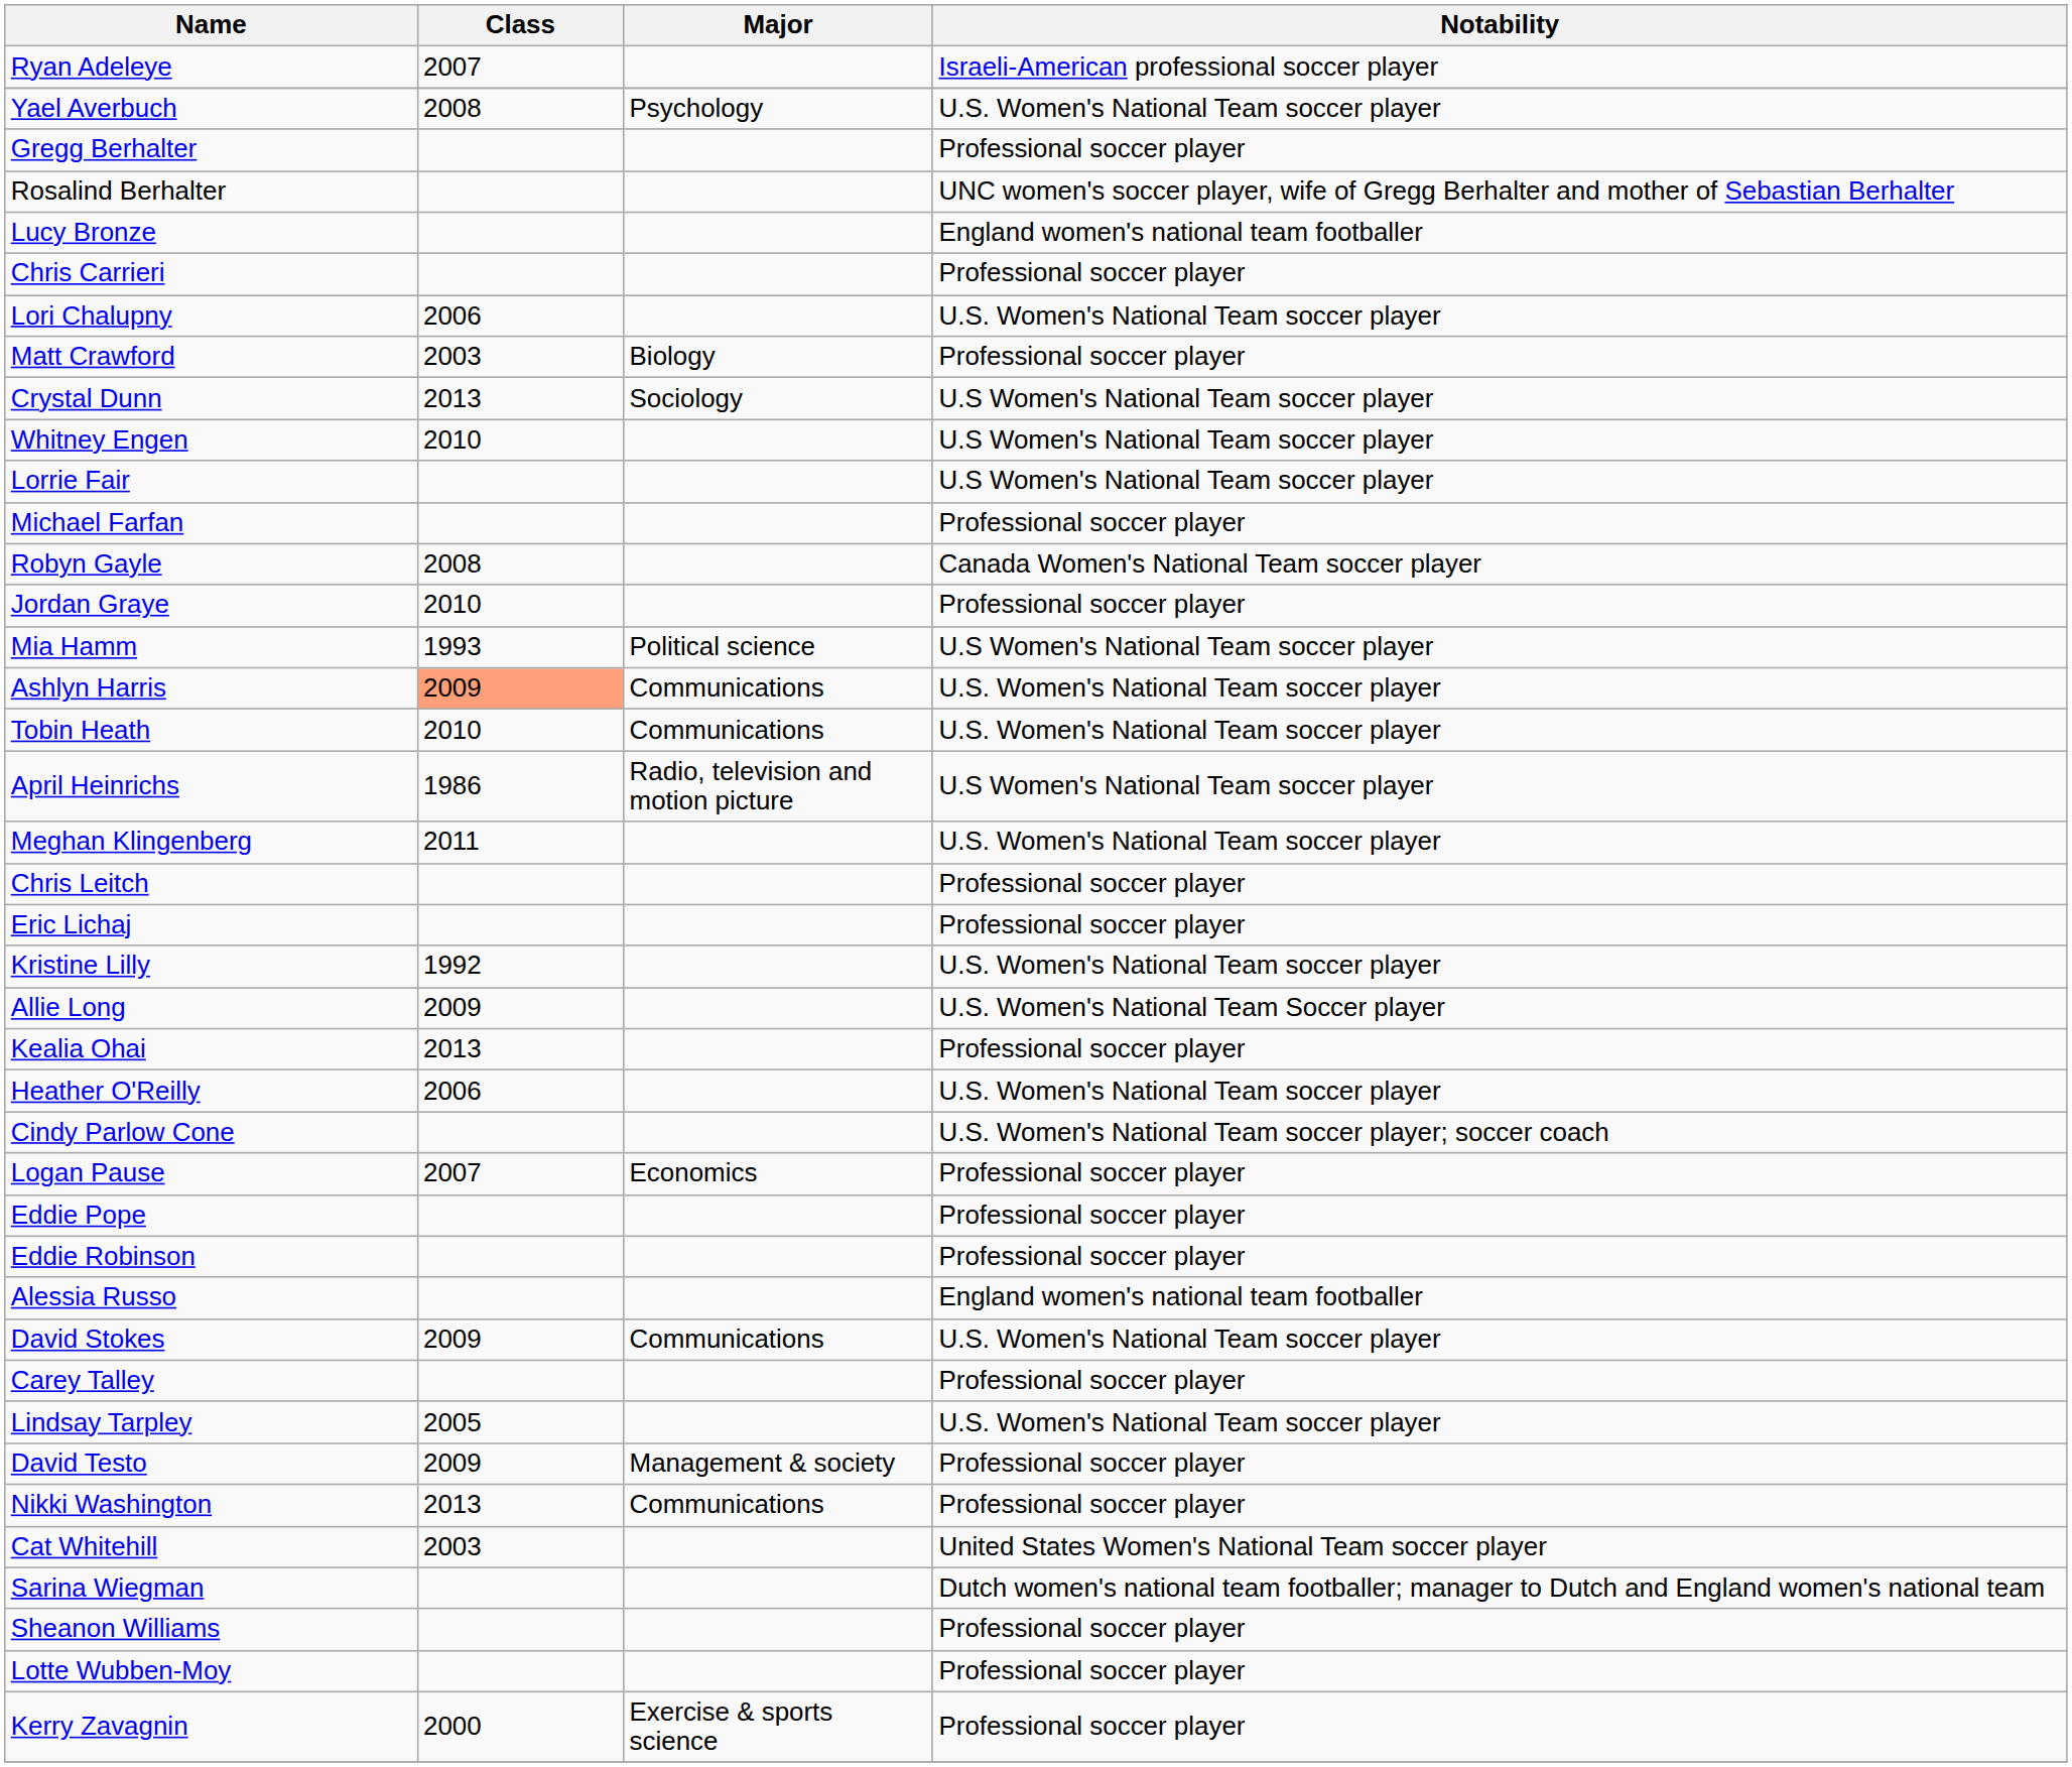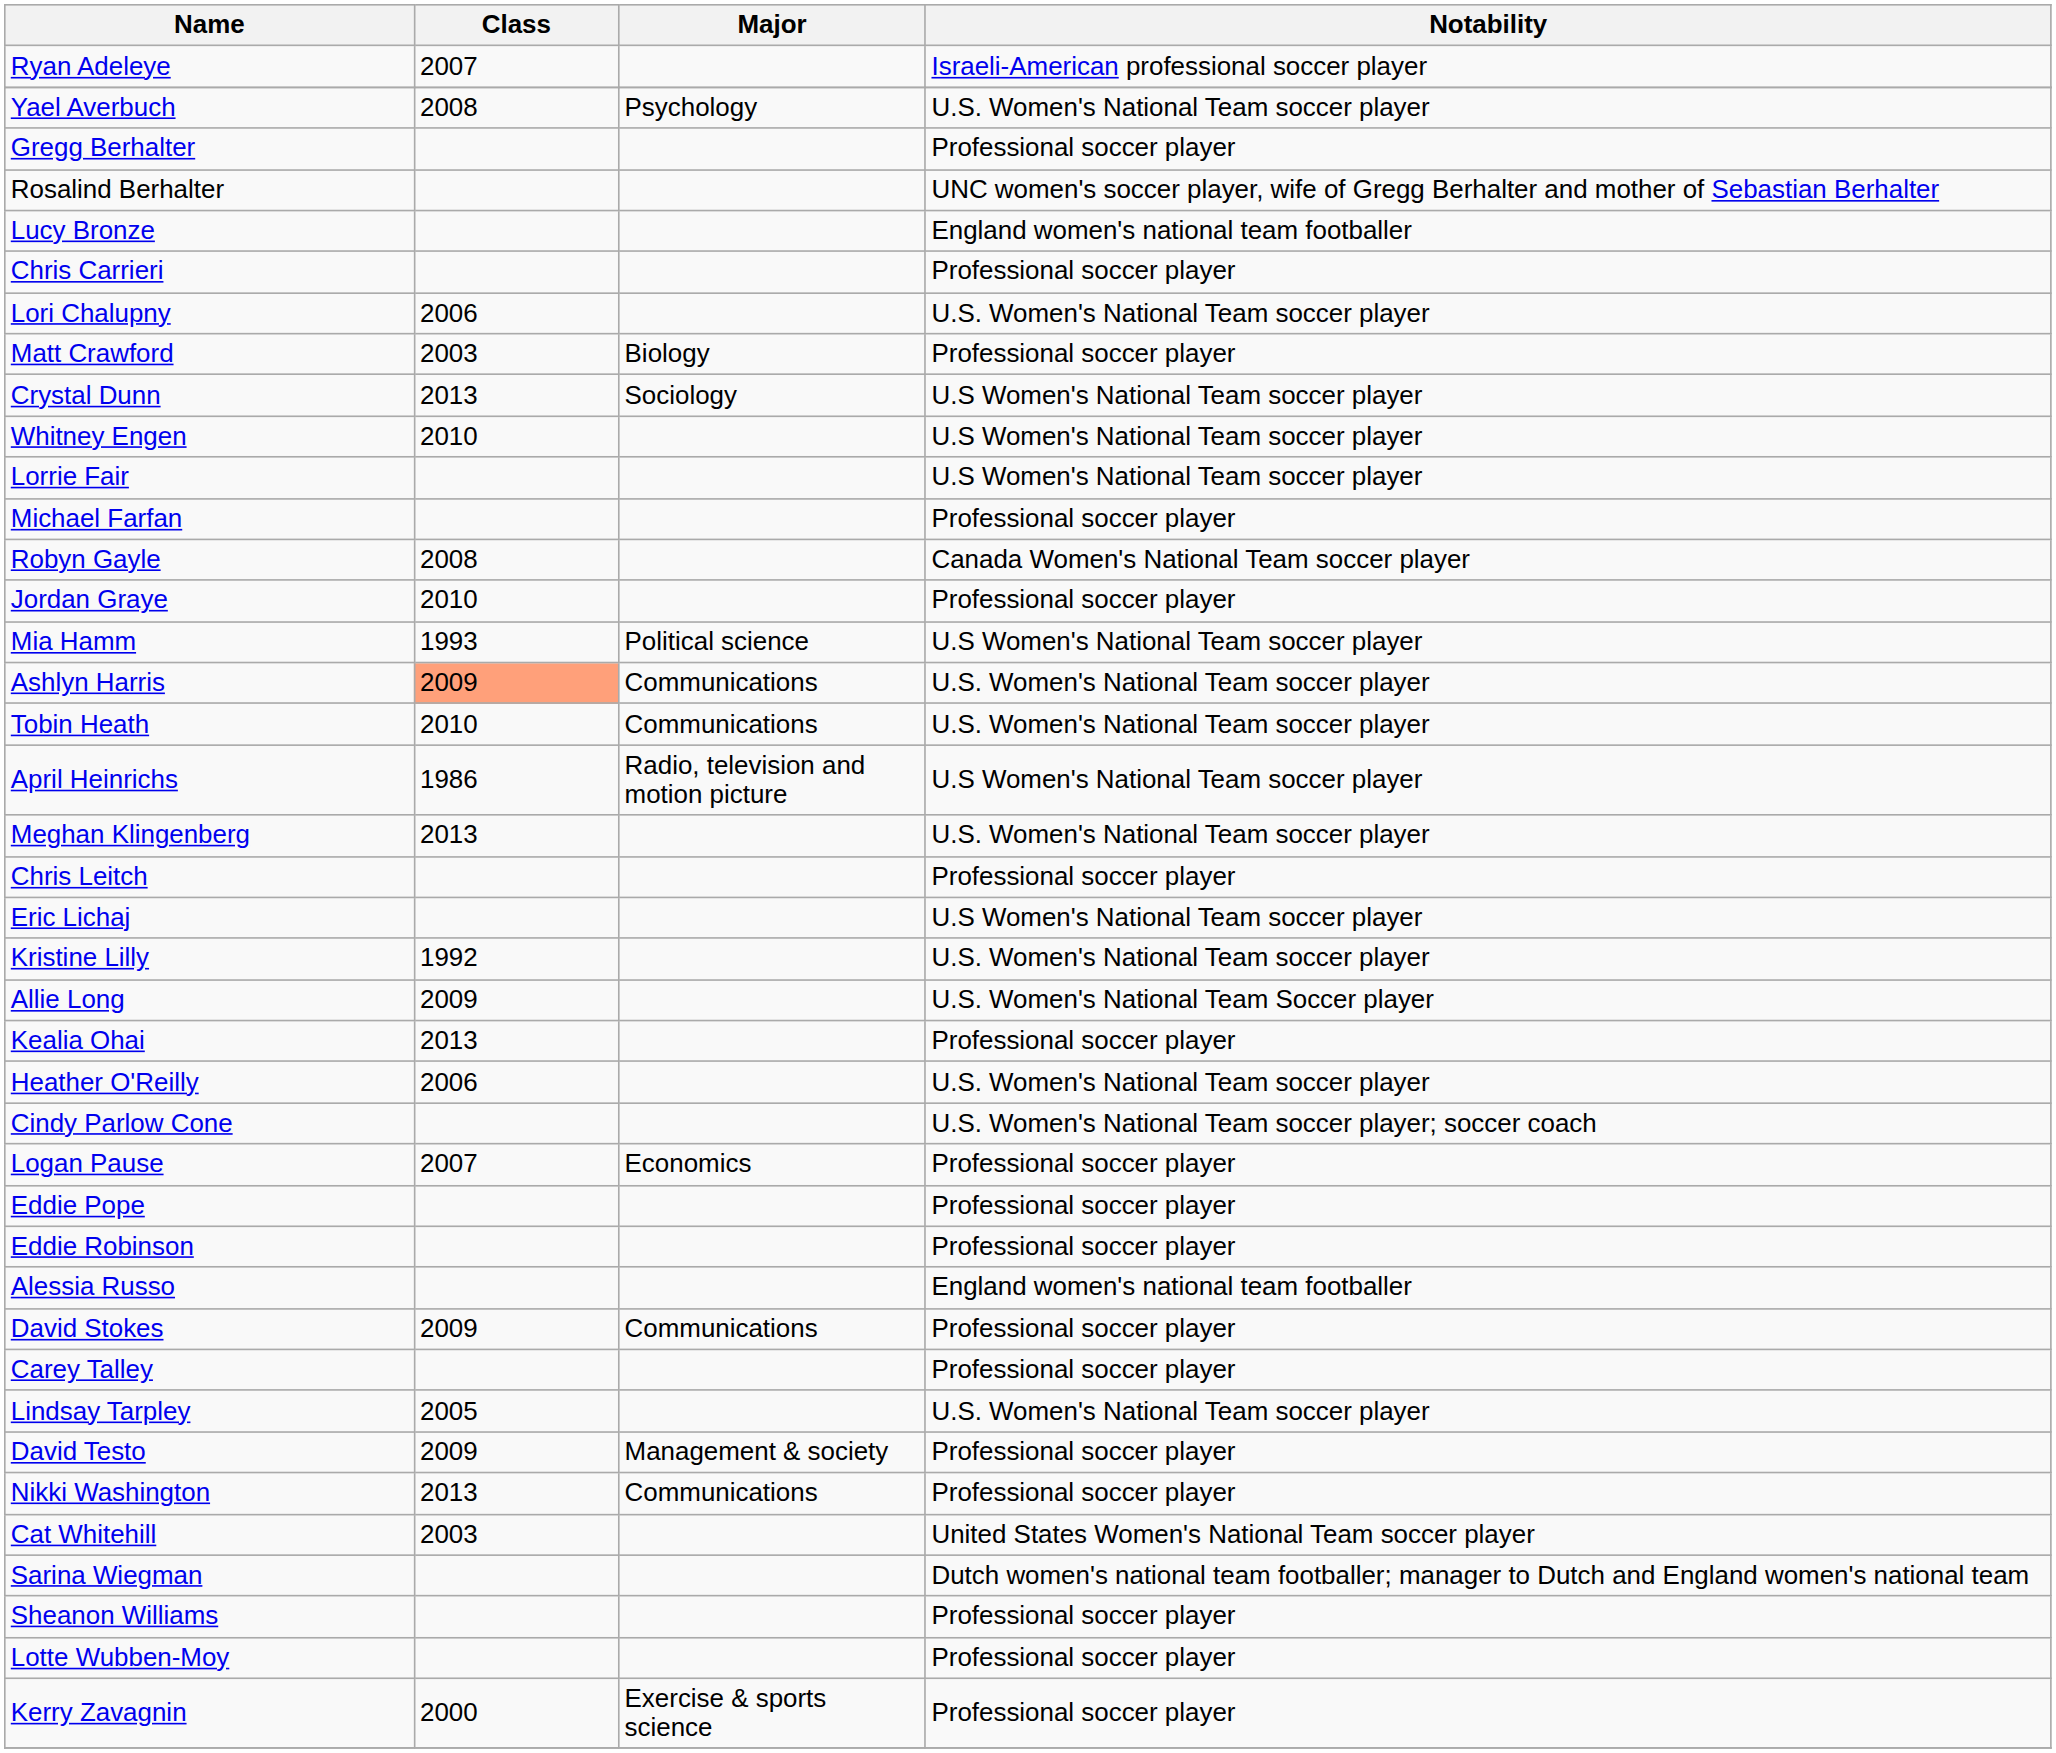Meghan Klingenberg | Class: 2011 -> 2013
Eric Lichaj | Notability: Professional soccer player -> U.S Women's National Team soccer player
David Stokes | Notability: U.S. Women's National Team soccer player -> Professional soccer player
